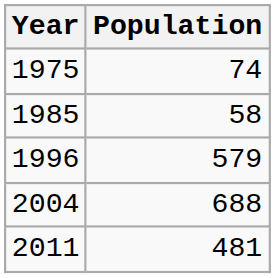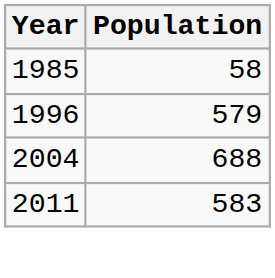- row: 1975 | 74
2011 | Population: 481 -> 583
